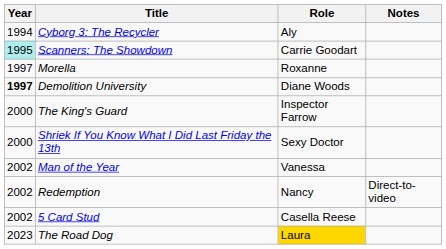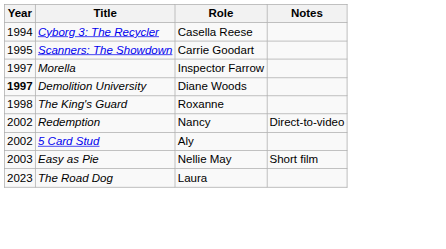Cyborg 3: The Recycler | Role: Aly -> Casella Reese
Scanners: The Showdown | Year: paleturquoise background -> no background
Morella | Role: Roxanne -> Inspector Farrow
The King's Guard | Year: 2000 -> 1998
The King's Guard | Role: Inspector Farrow -> Roxanne
- row: 2000 | Shriek If You Know What I Did Last Friday the 13th | Sexy Doctor
- row: 2002 | Man of the Year | Vanessa
5 Card Stud | Role: Casella Reese -> Aly
+ row: 2003 | Easy as Pie | Nellie May | Short film
The Road Dog | Role: gold background -> no background
